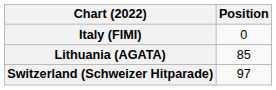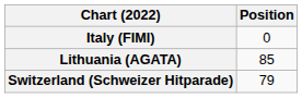Switzerland (Schweizer Hitparade) | Position: 97 -> 79
